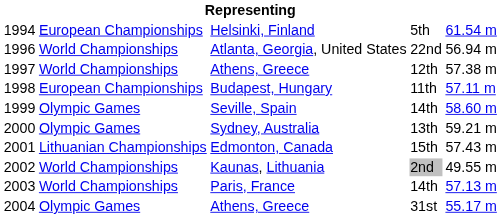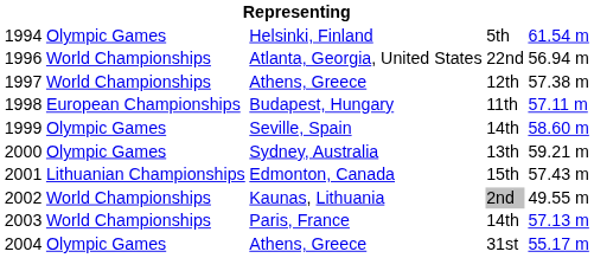Helsinki, Finland | column 2: European Championships -> Olympic Games
